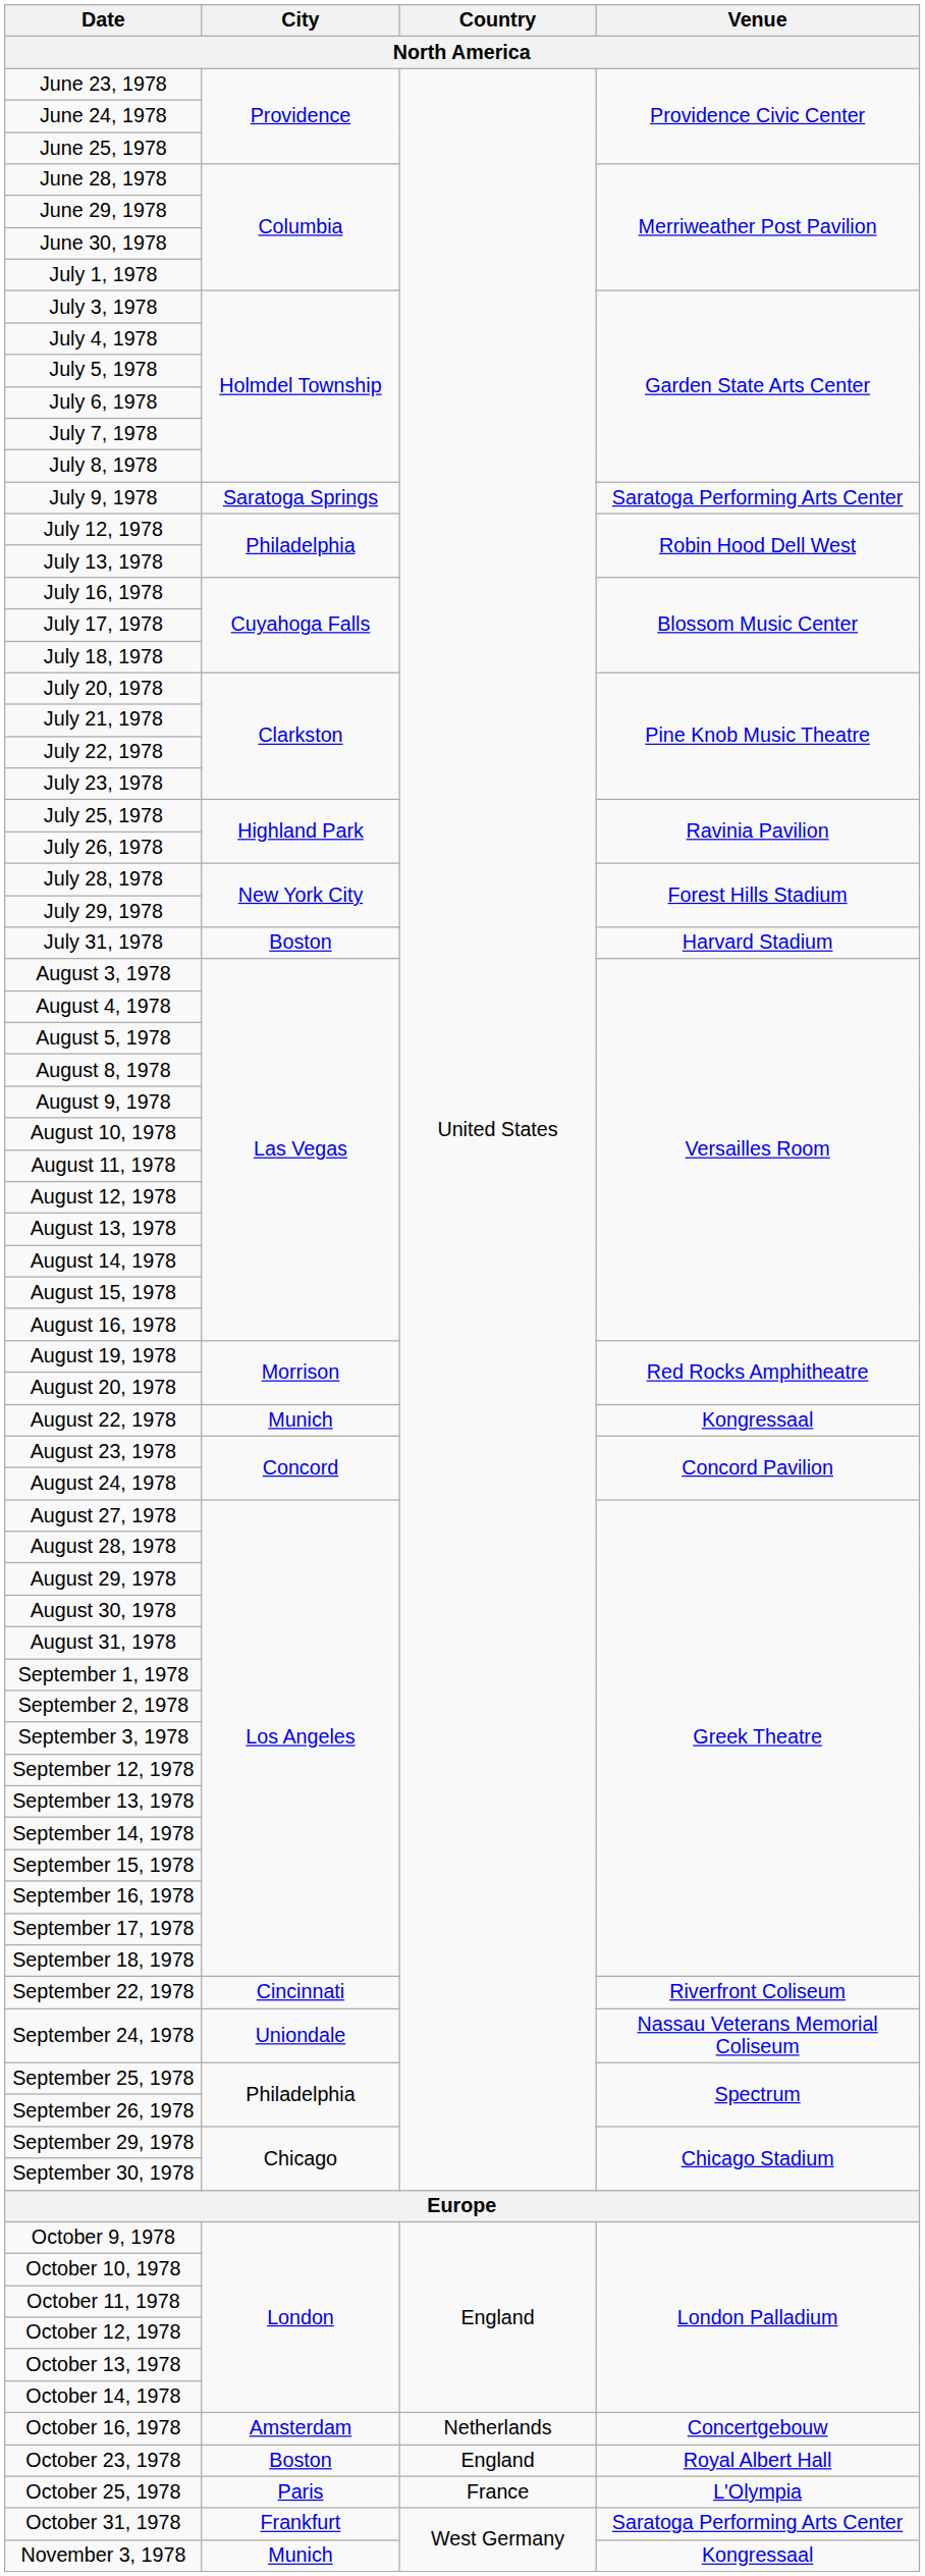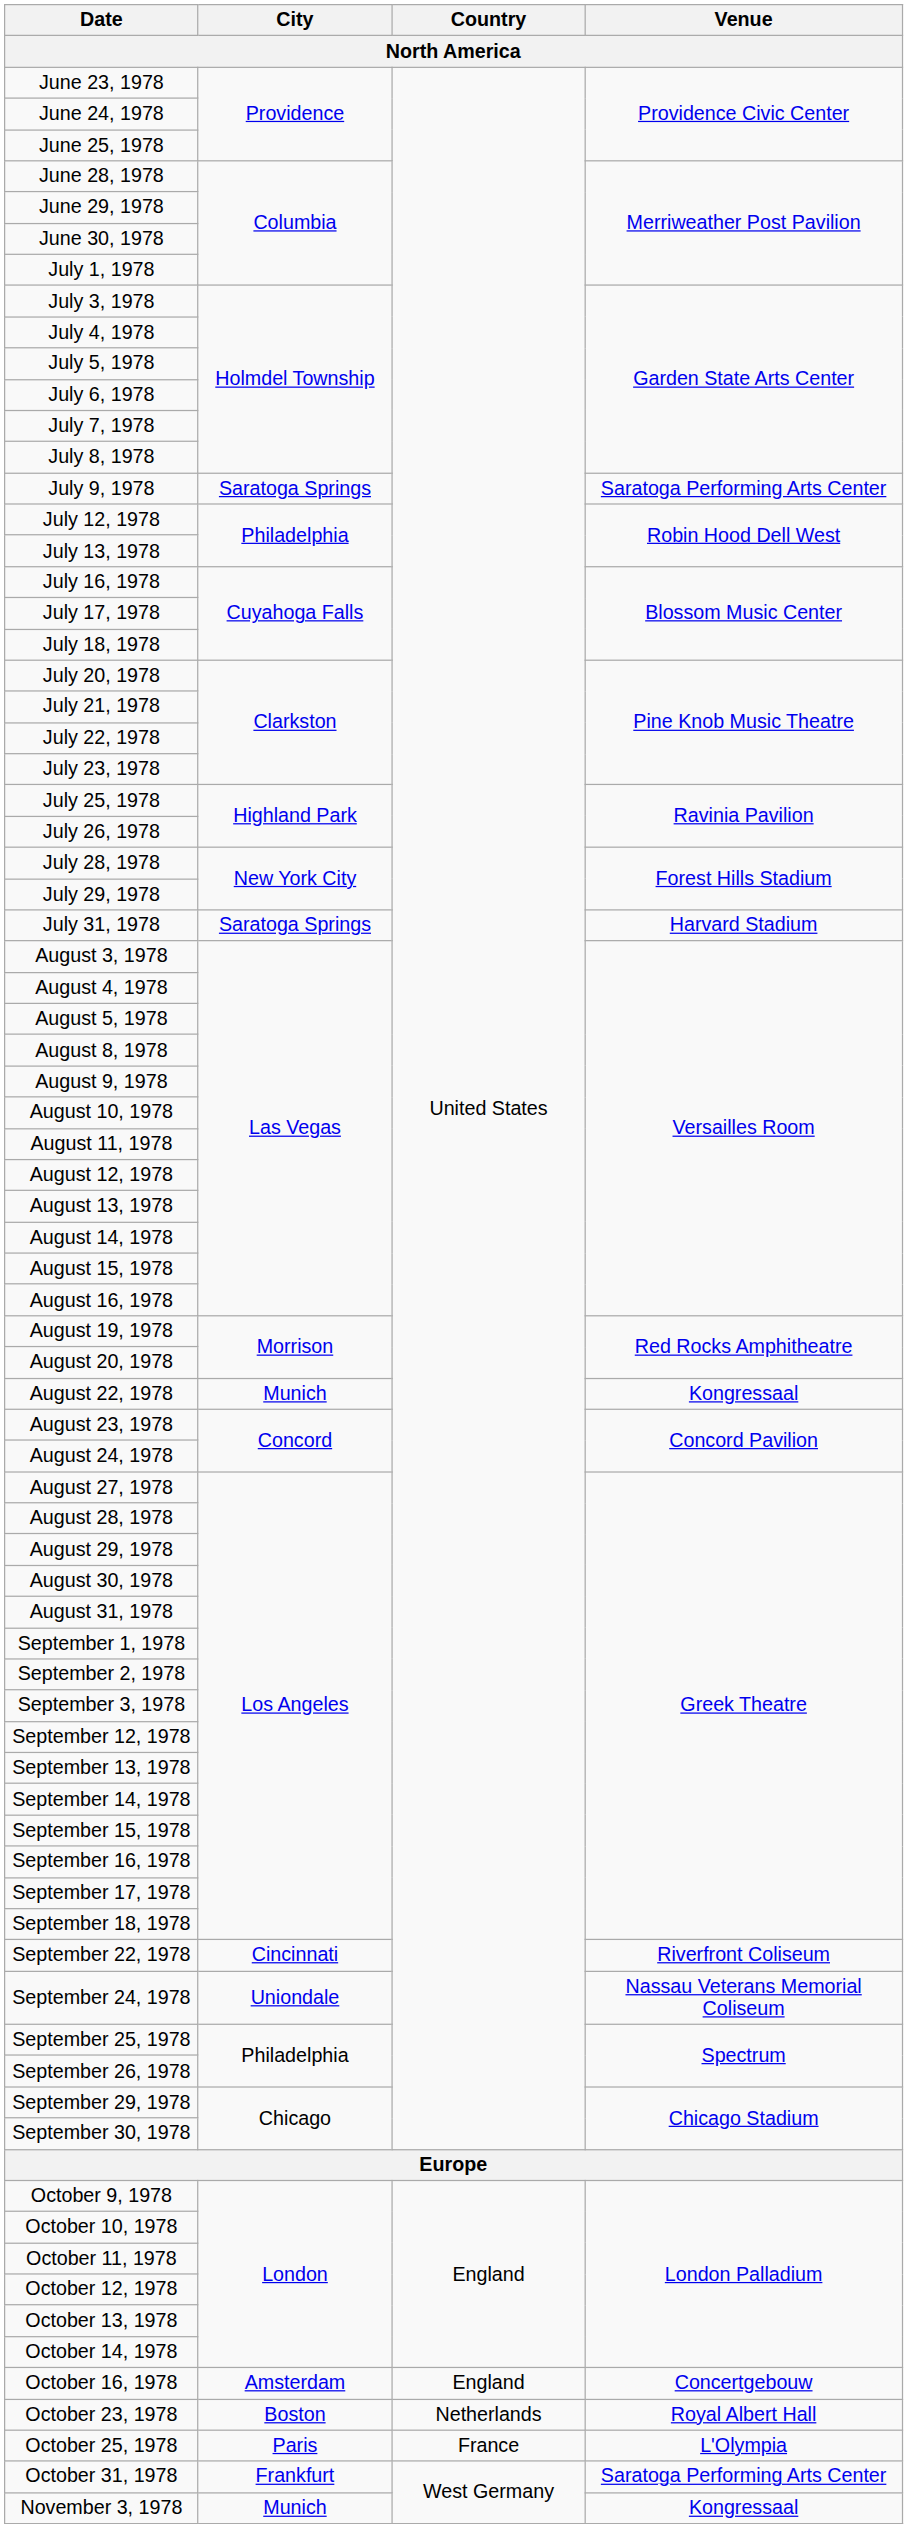July 31, 1978 | City: Boston -> Saratoga Springs
October 16, 1978 | Country: Netherlands -> England
October 23, 1978 | Country: England -> Netherlands
